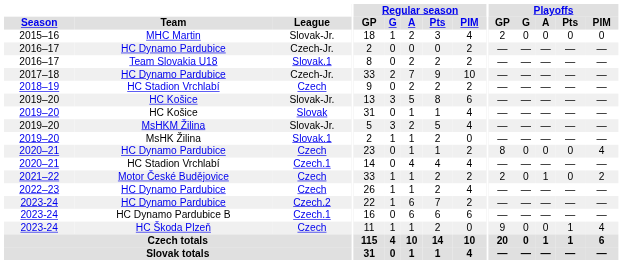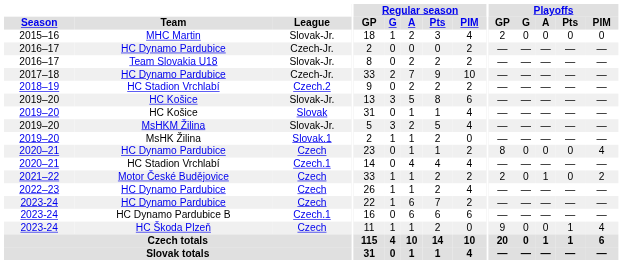Team Slovakia U18 | League: Slovak.1 -> Slovak-Jr.
2018–19 / HC Stadion Vrchlabí | League: Czech -> Czech.2
2023-24 / HC Dynamo Pardubice | League: Czech.2 -> Czech
